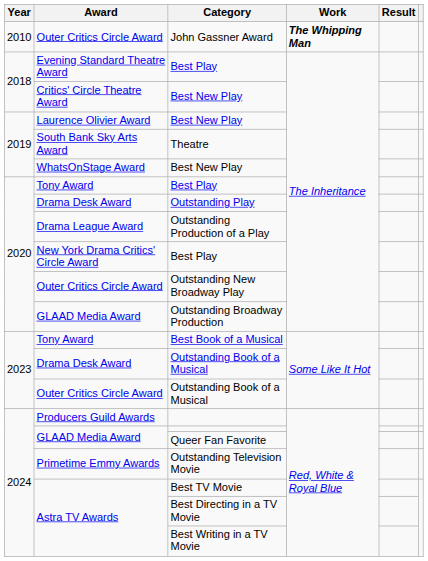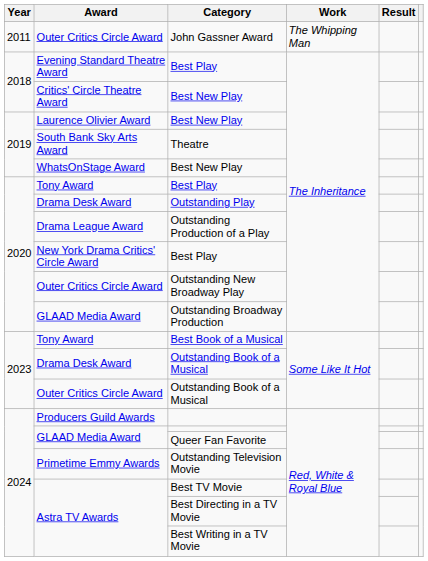John Gassner Award | Year: 2010 -> 2011
John Gassner Award | Work: bold -> normal
